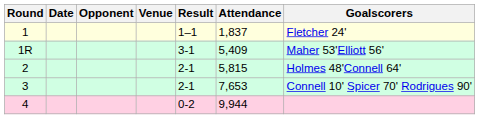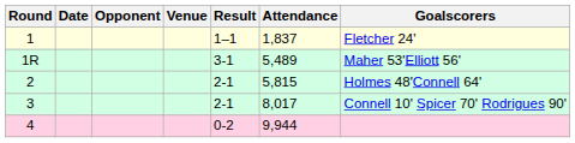1R | Attendance: 5,409 -> 5,489
3 | Attendance: 7,653 -> 8,017
